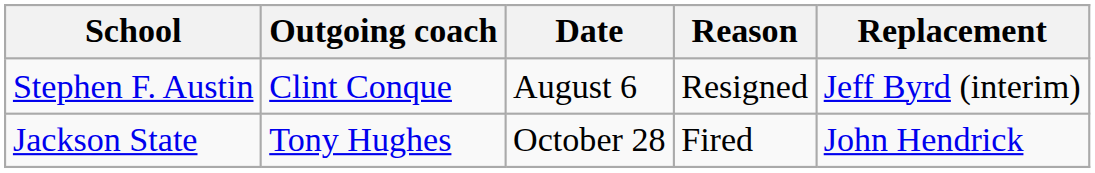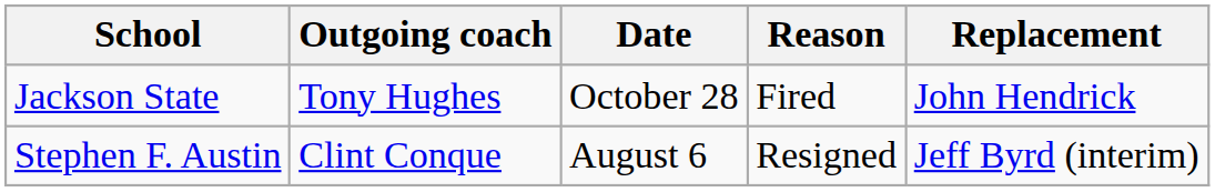rows swapped: Stephen F. Austin <-> Jackson State
